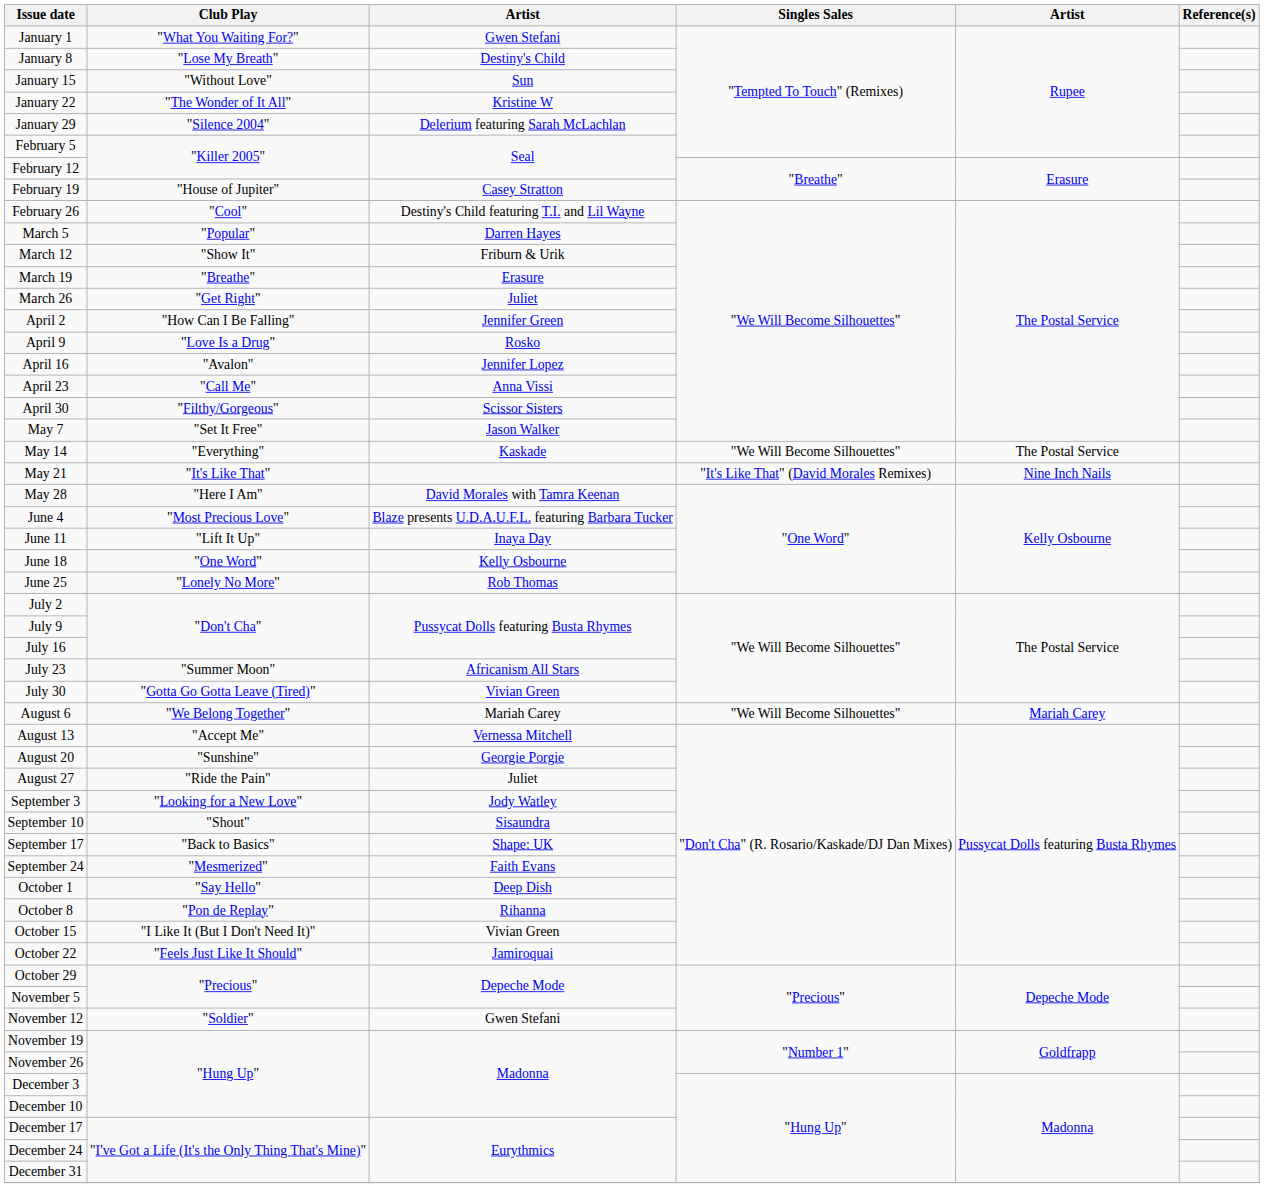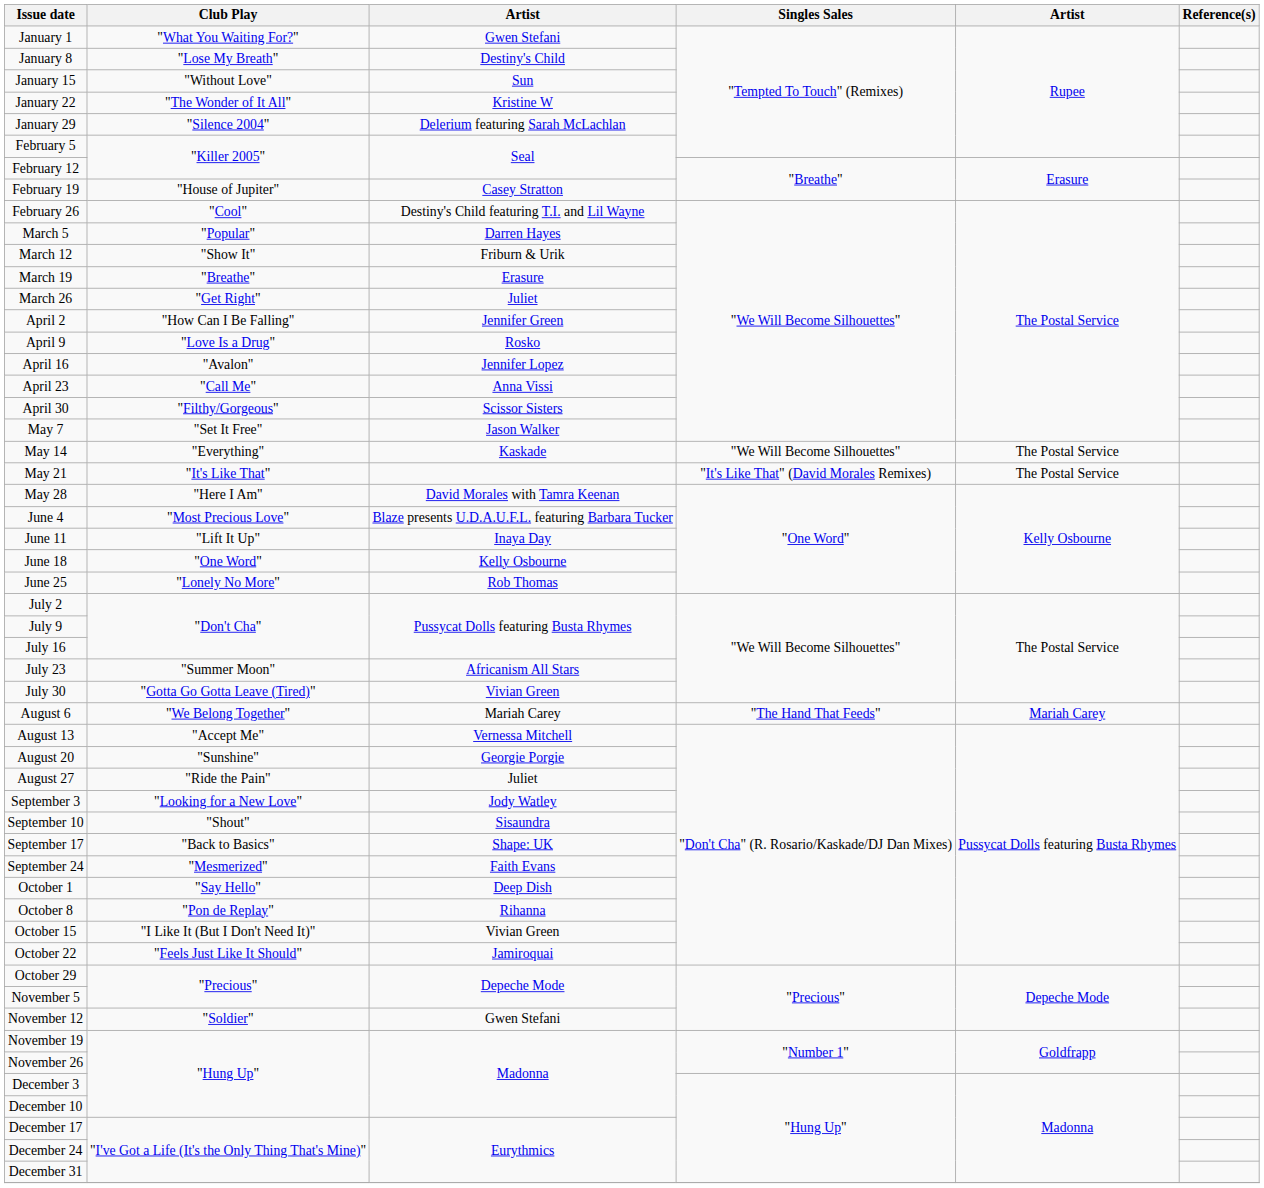May 21 | column 5: Nine Inch Nails -> The Postal Service
August 6 | Singles Sales: "We Will Become Silhouettes" -> "The Hand That Feeds"
